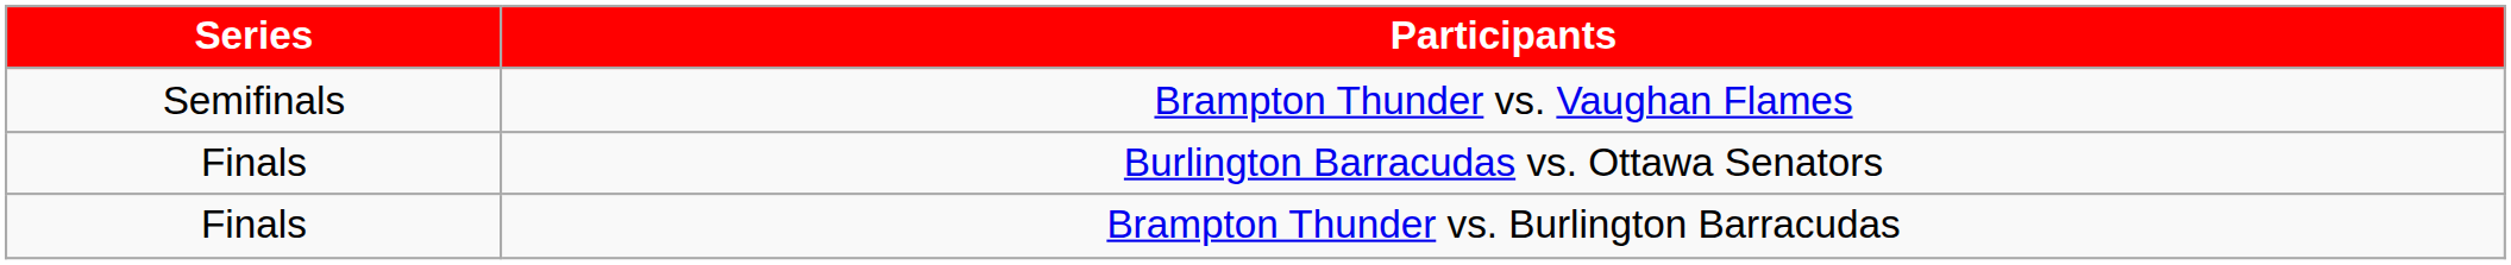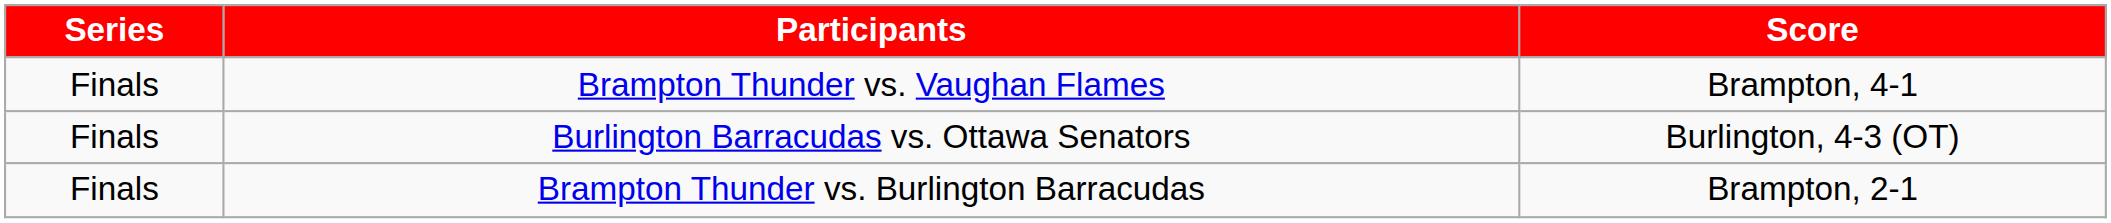+ column: Score | Brampton, 4-1 | Burlington, 4-3 (OT) | Brampton, 2-1
Brampton Thunder vs. Vaughan Flames | Series: Semifinals -> Finals
